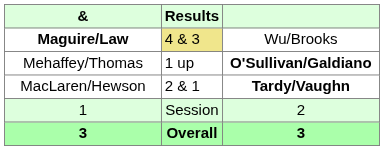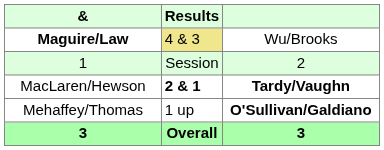rows swapped: Mehaffey/Thomas <-> 1
MacLaren/Hewson | Results: normal -> bold
